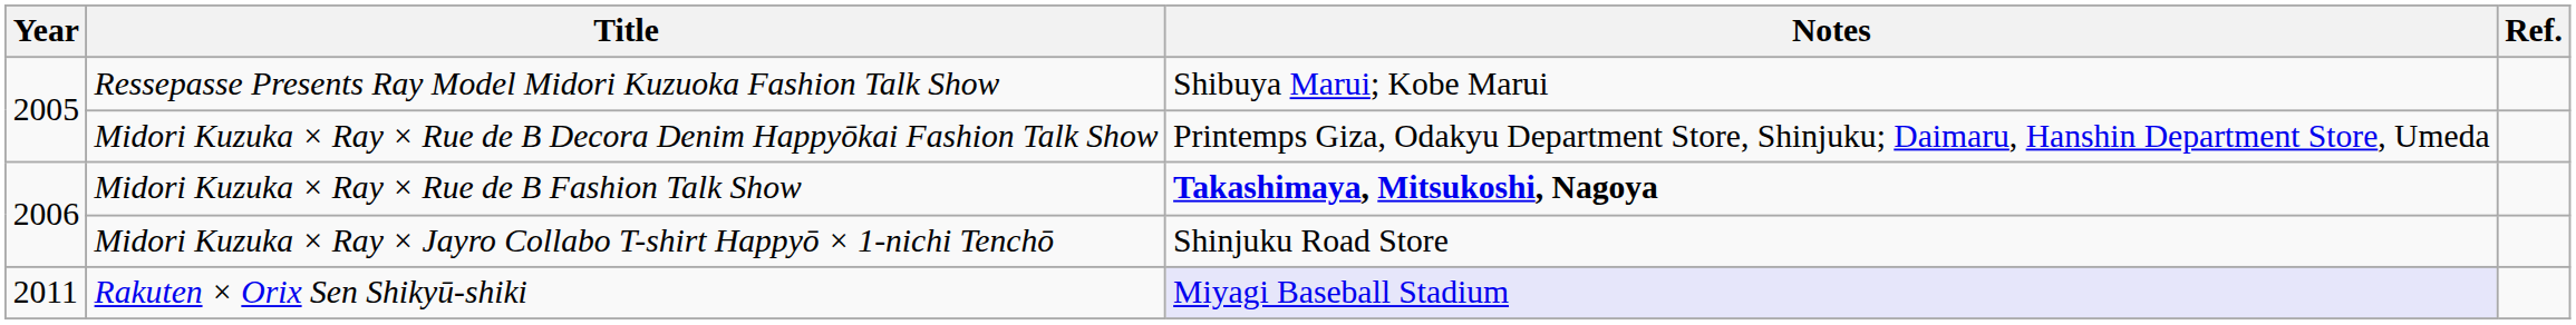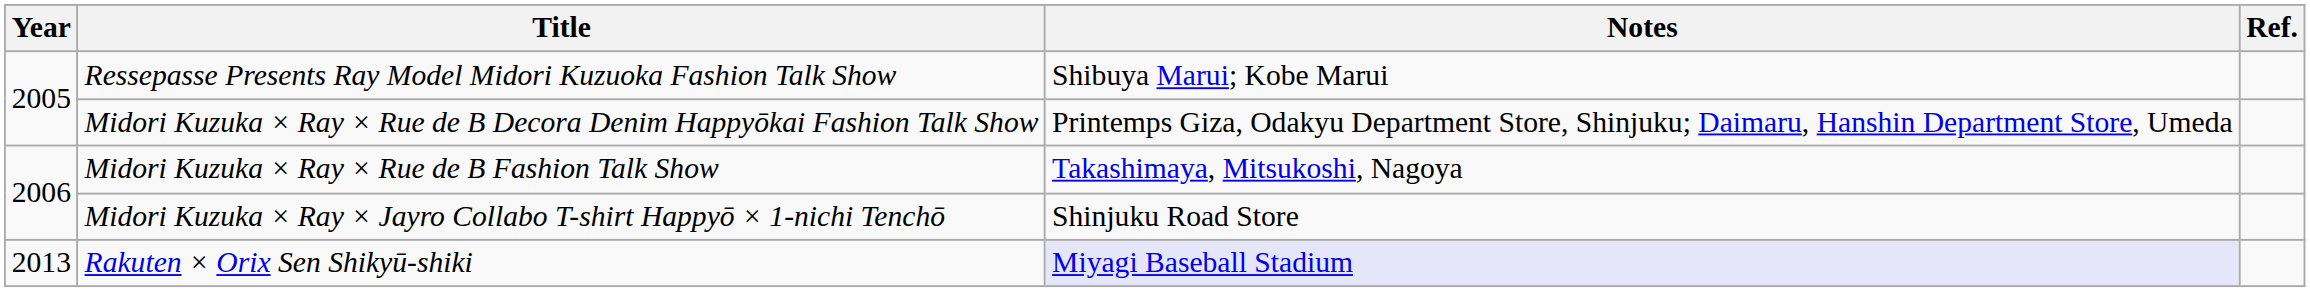Midori Kuzuka × Ray × Rue de B Fashion Talk Show | Notes: bold -> normal
Rakuten × Orix Sen Shikyū-shiki | Year: 2011 -> 2013
